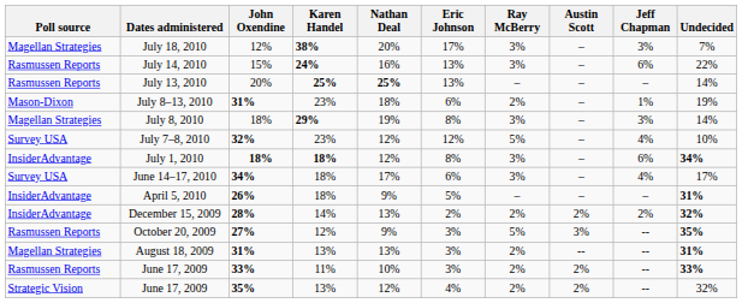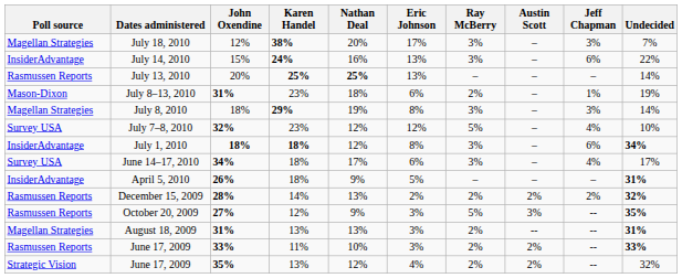July 14, 2010 | Poll source: Rasmussen Reports -> InsiderAdvantage
December 15, 2009 | Poll source: InsiderAdvantage -> Rasmussen Reports
